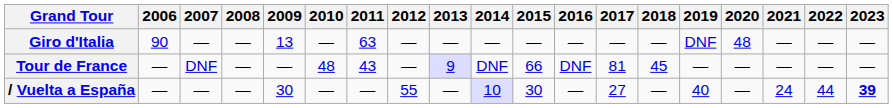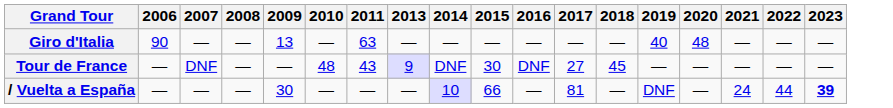- column: 2012 | — | — | 55
Giro d'Italia | 2019: DNF -> 40
Tour de France | 2015: 66 -> 30
Tour de France | 2017: 81 -> 27
/ Vuelta a España | 2015: 30 -> 66
/ Vuelta a España | 2017: 27 -> 81
/ Vuelta a España | 2019: 40 -> DNF
